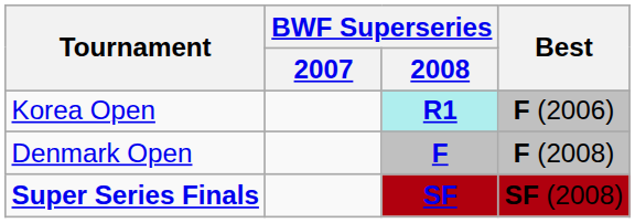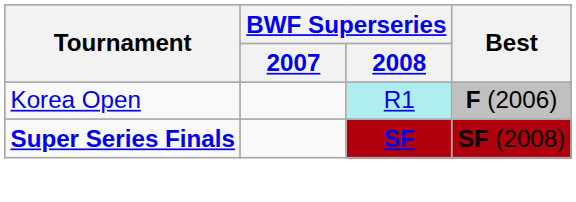Korea Open | BWF Superseries / 2008: bold -> normal
- row: Denmark Open | F | F (2008)
